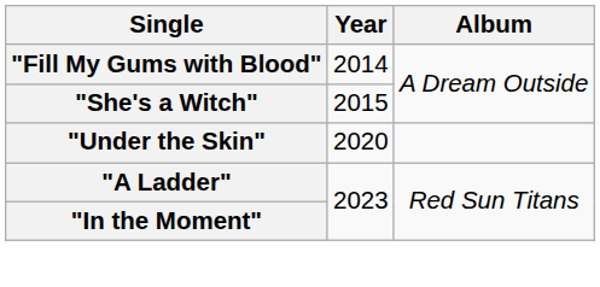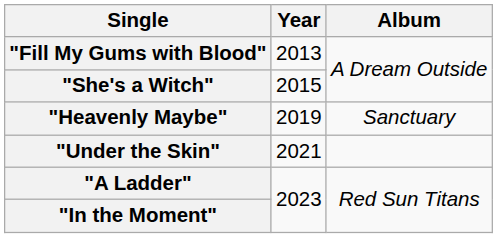"Fill My Gums with Blood" | Year: 2014 -> 2013
+ row: "Heavenly Maybe" | 2019 | Sanctuary
"Under the Skin" | Year: 2020 -> 2021
